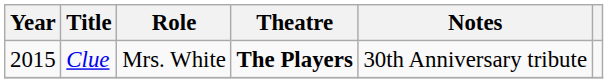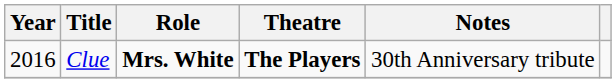Clue | Year: 2015 -> 2016
Clue | Role: normal -> bold
